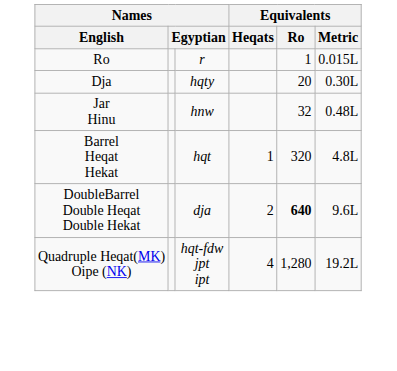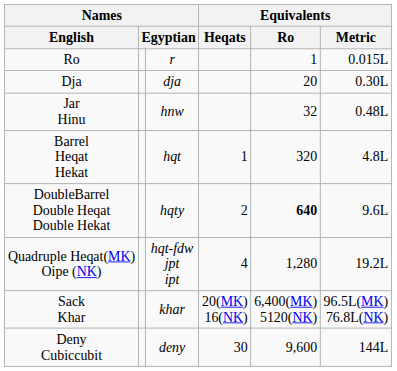Dja | column 3: hqty -> dja
DoubleBarrel Double Heqat Double Hekat | column 3: dja -> hqty
+ row: Sack Khar | khar | 20(MK) 16(NK) | 6,400(MK) 5120(NK) | 96.5L(MK) 76.8L(NK)
+ row: Deny Cubiccubit | deny | 30 | 9,600 | 144L
